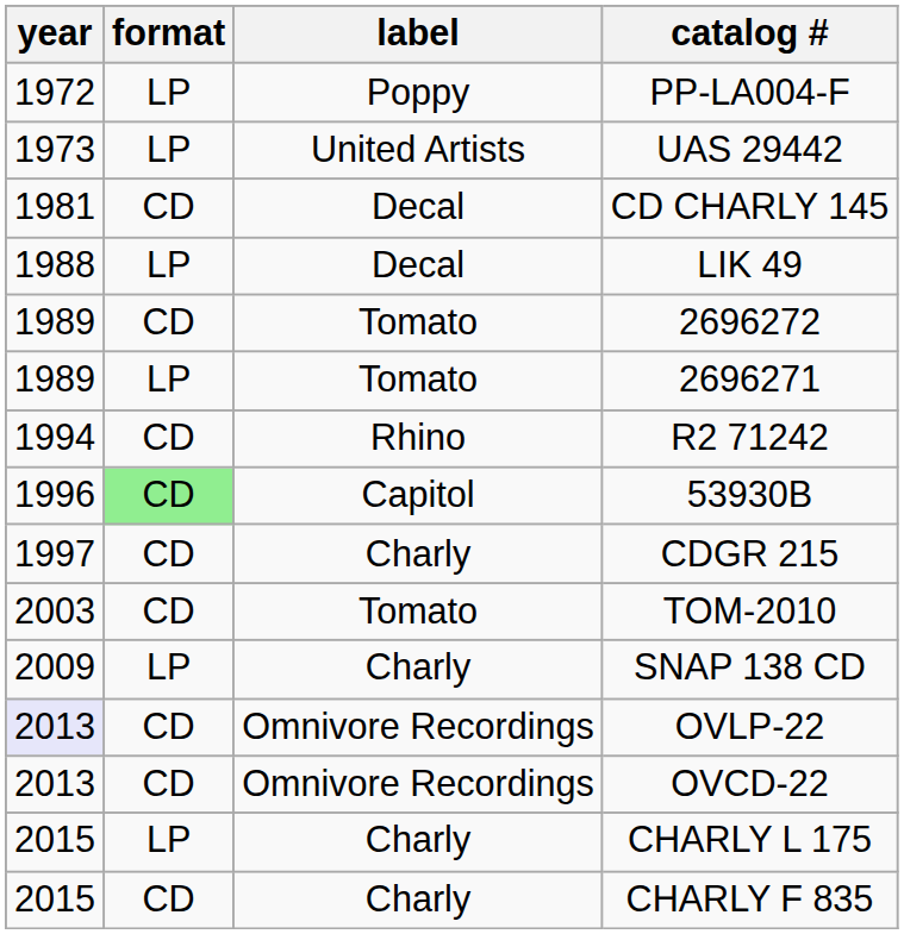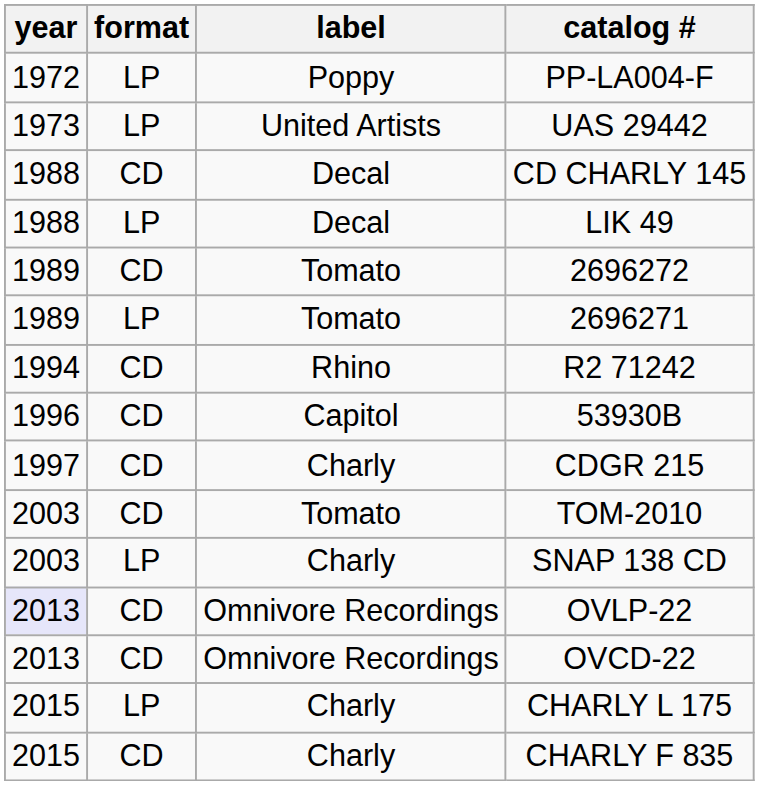CD CHARLY 145 | year: 1981 -> 1988
53930B | format: lightgreen background -> no background
SNAP 138 CD | year: 2009 -> 2003
